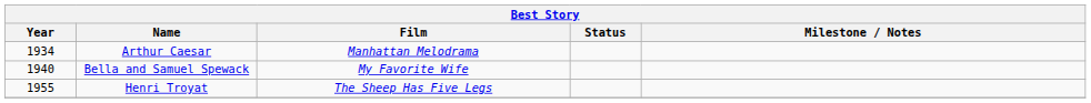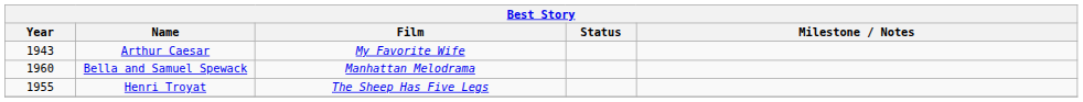Arthur Caesar | Year: 1934 -> 1943
Arthur Caesar | Film: Manhattan Melodrama -> My Favorite Wife
Bella and Samuel Spewack | Year: 1940 -> 1960
Bella and Samuel Spewack | Film: My Favorite Wife -> Manhattan Melodrama
